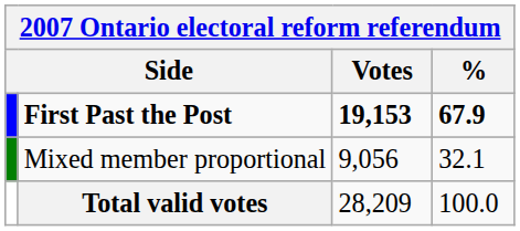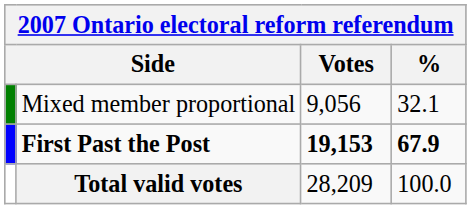rows swapped: First Past the Post <-> Mixed member proportional
